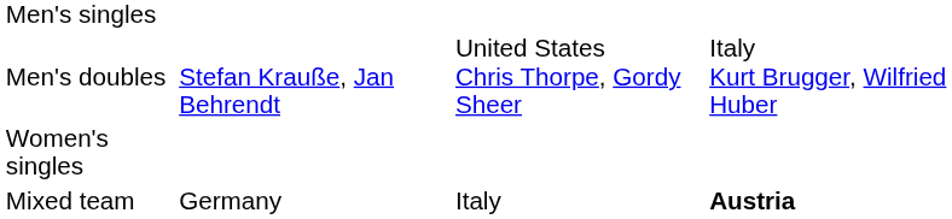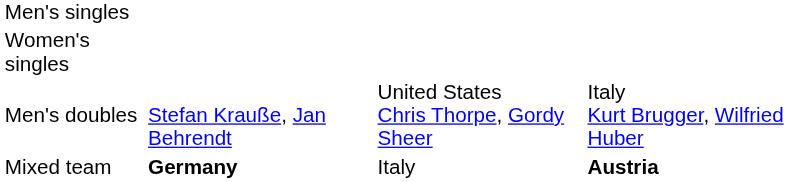rows swapped: Women's singles <-> Men's doubles
Mixed team | column 2: normal -> bold
